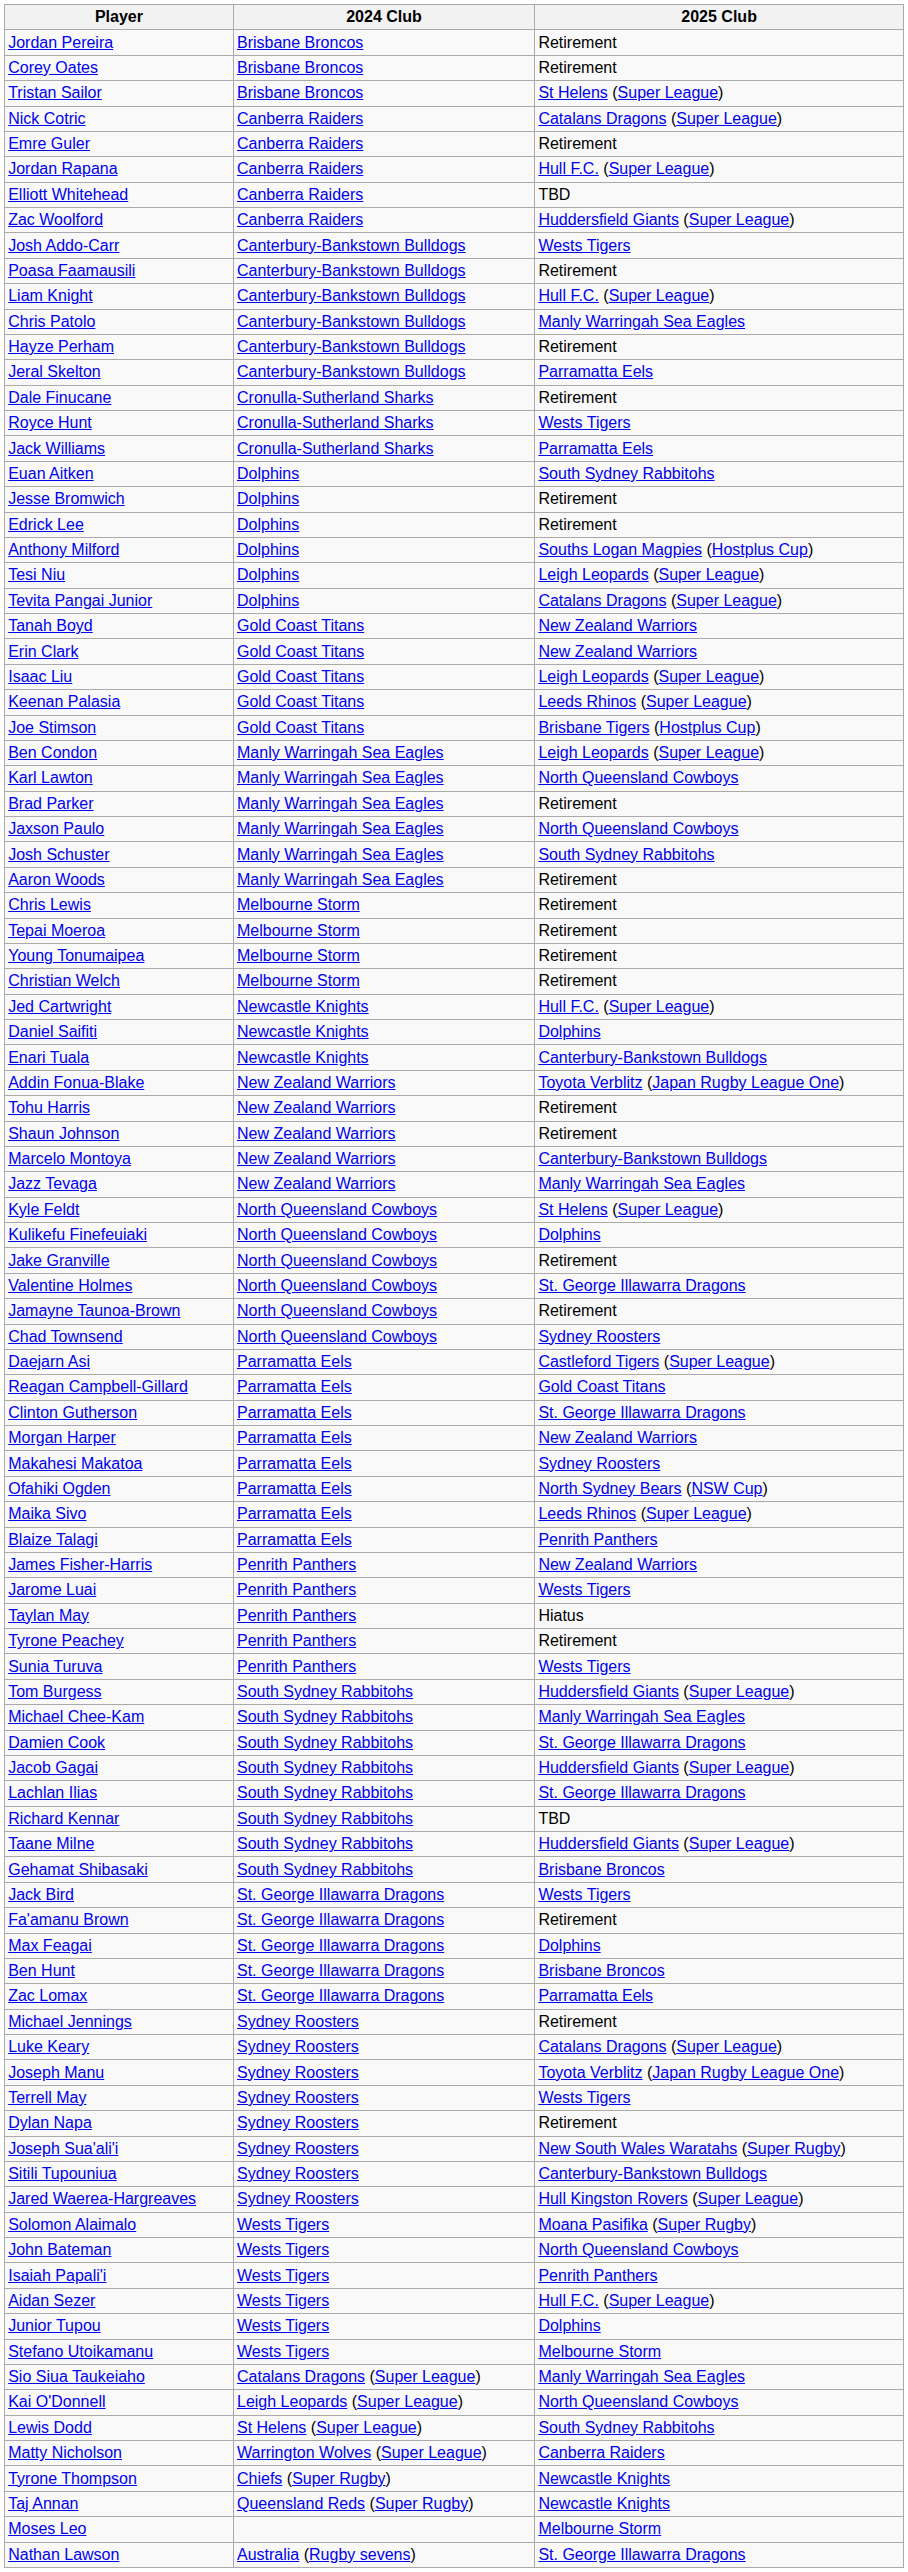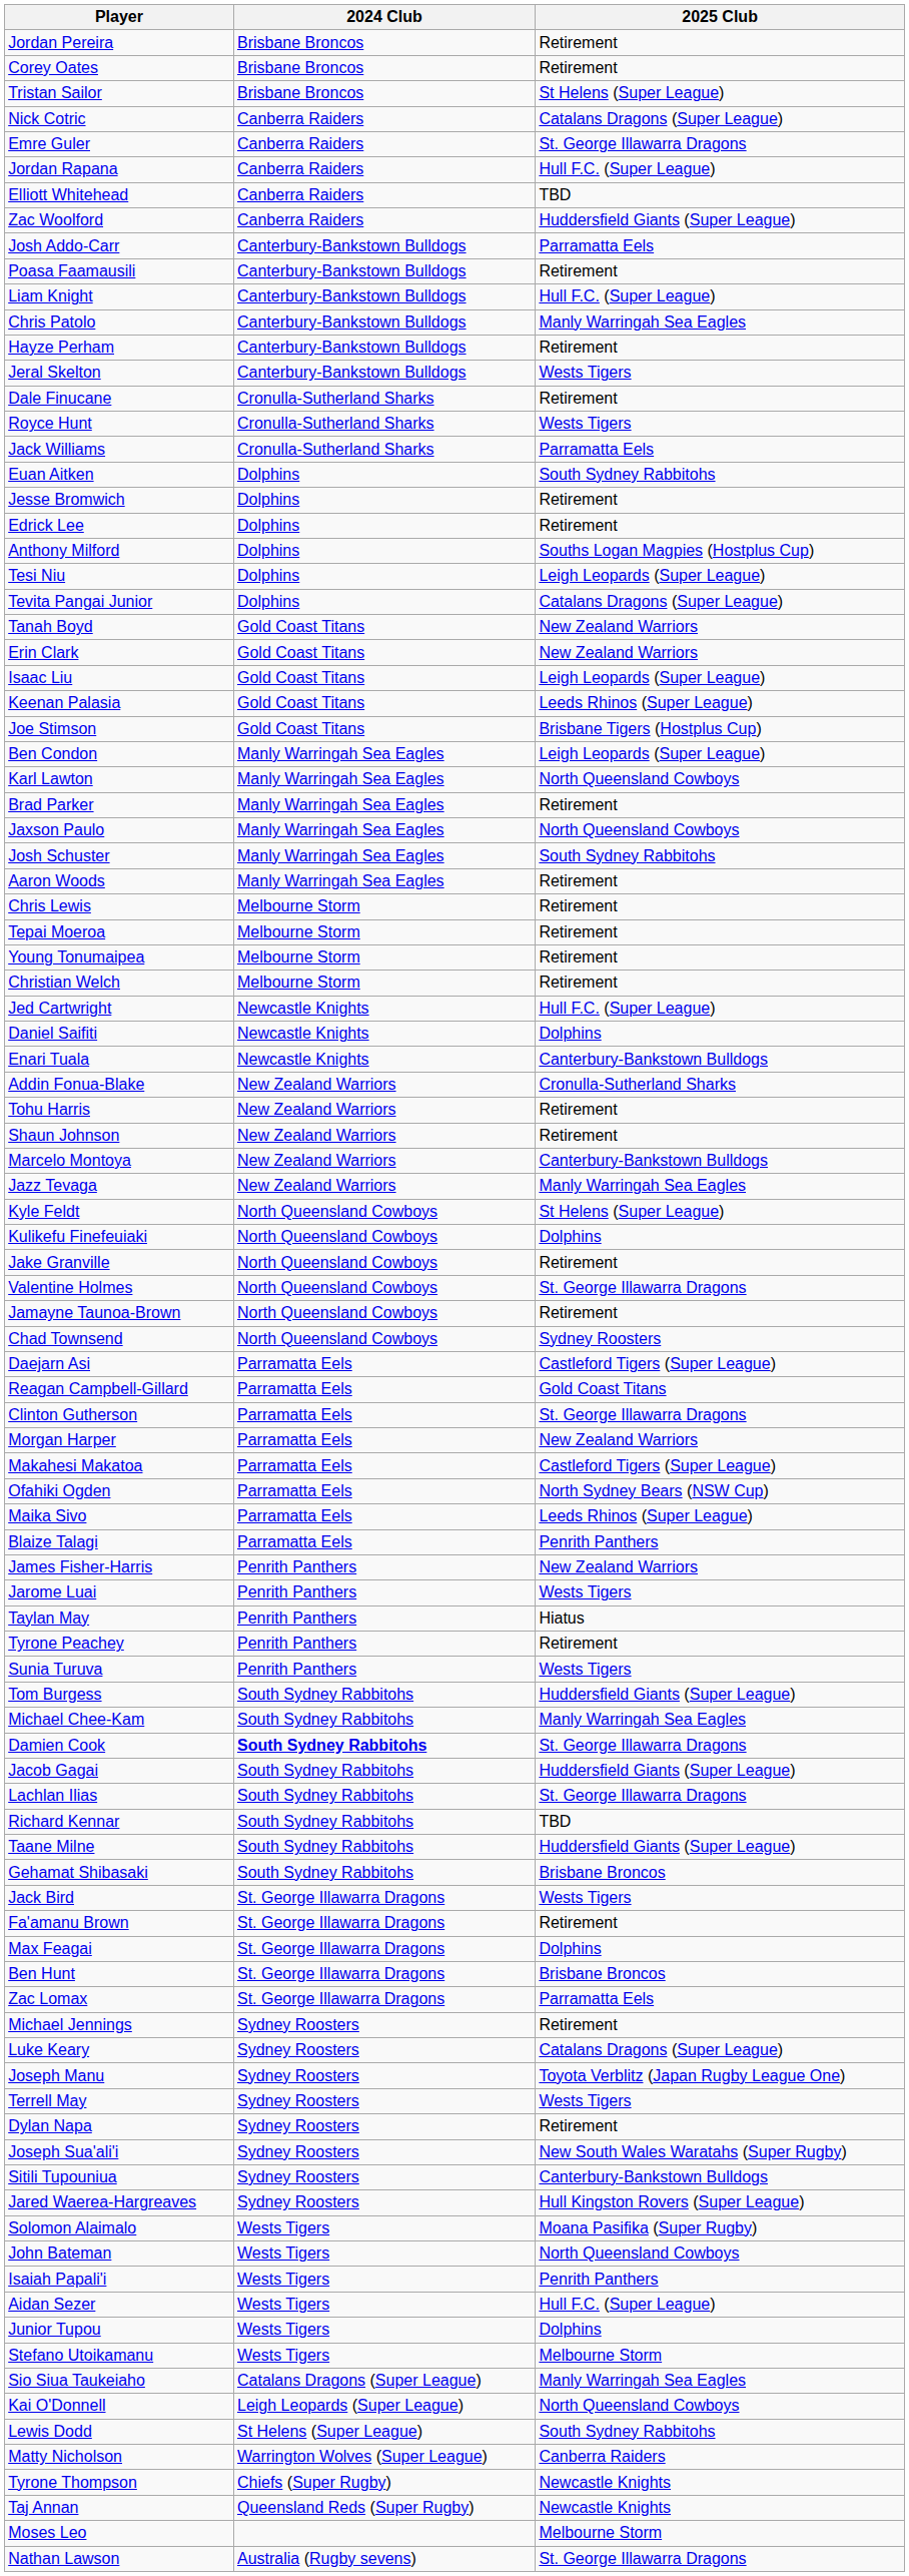Emre Guler | 2025 Club: Retirement -> St. George Illawarra Dragons
Josh Addo-Carr | 2025 Club: Wests Tigers -> Parramatta Eels
Jeral Skelton | 2025 Club: Parramatta Eels -> Wests Tigers
Addin Fonua-Blake | 2025 Club: Toyota Verblitz (Japan Rugby League One) -> Cronulla-Sutherland Sharks
Makahesi Makatoa | 2025 Club: Sydney Roosters -> Castleford Tigers (Super League)
Damien Cook | 2024 Club: normal -> bold
